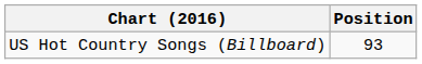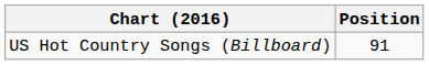US Hot Country Songs (Billboard) | Position: 93 -> 91
